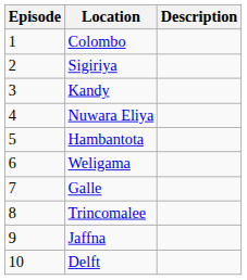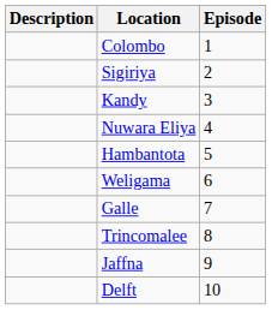columns swapped: Episode <-> Description
